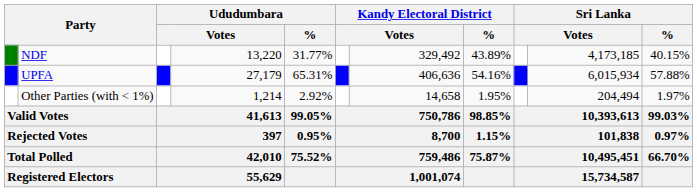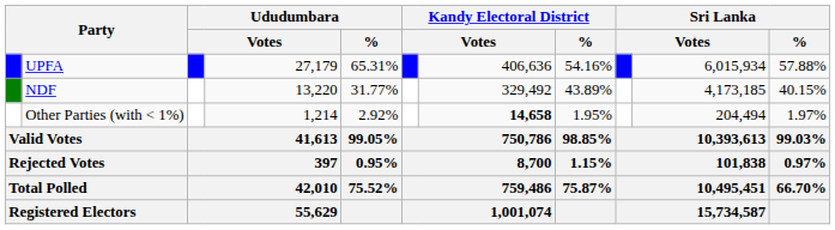rows swapped: UPFA <-> NDF
Other Parties (with < 1%) | column 7: normal -> bold
